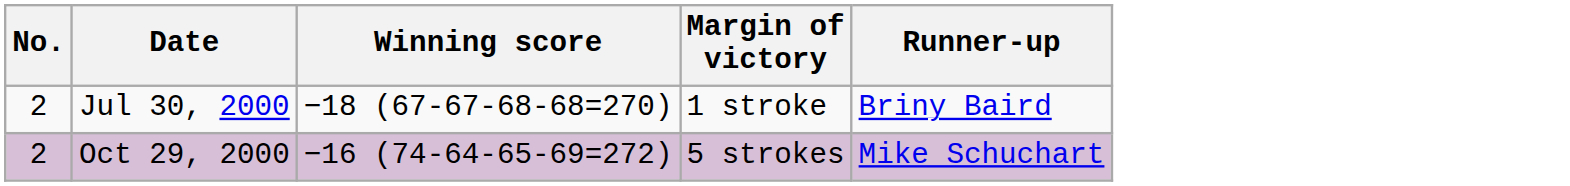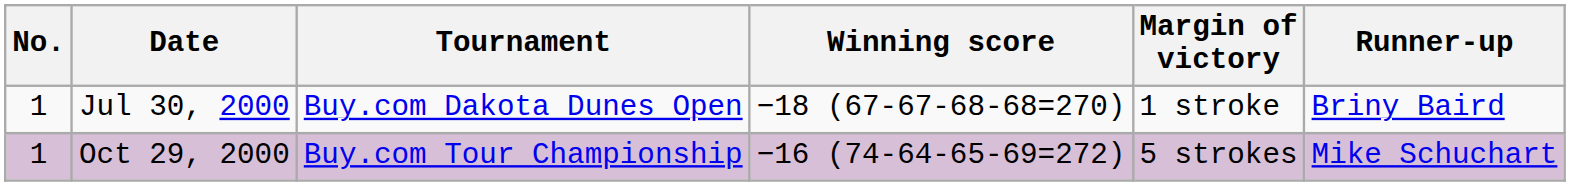+ column: Tournament | Buy.com Dakota Dunes Open | Buy.com Tour Championship
Jul 30, 2000 | No.: 2 -> 1
Oct 29, 2000 | No.: 2 -> 1
